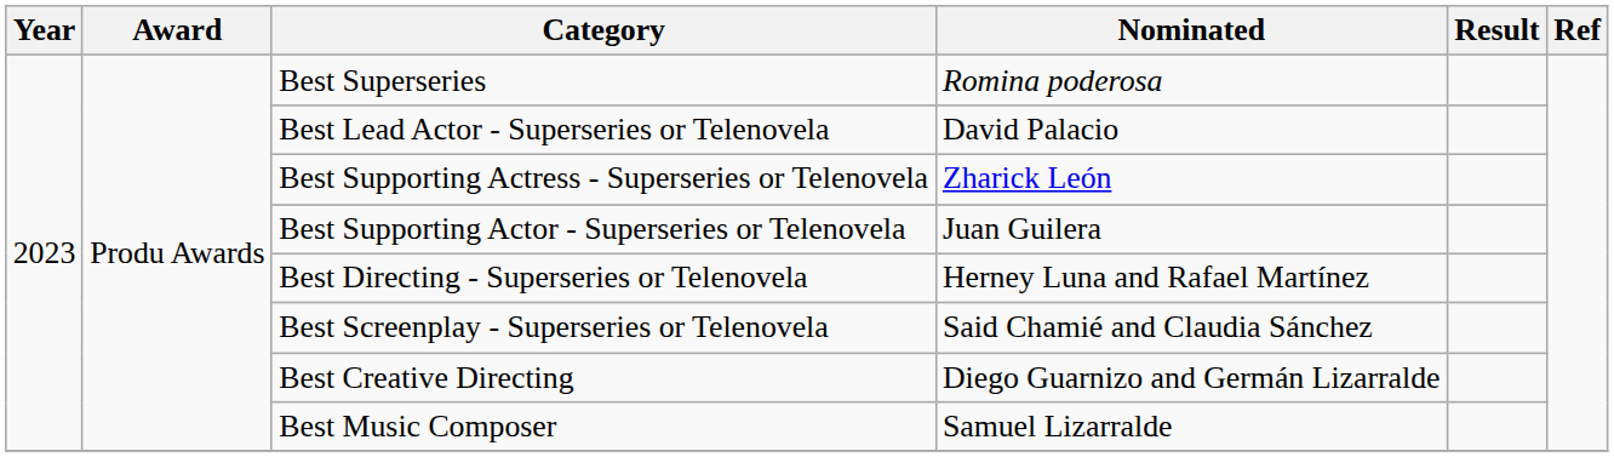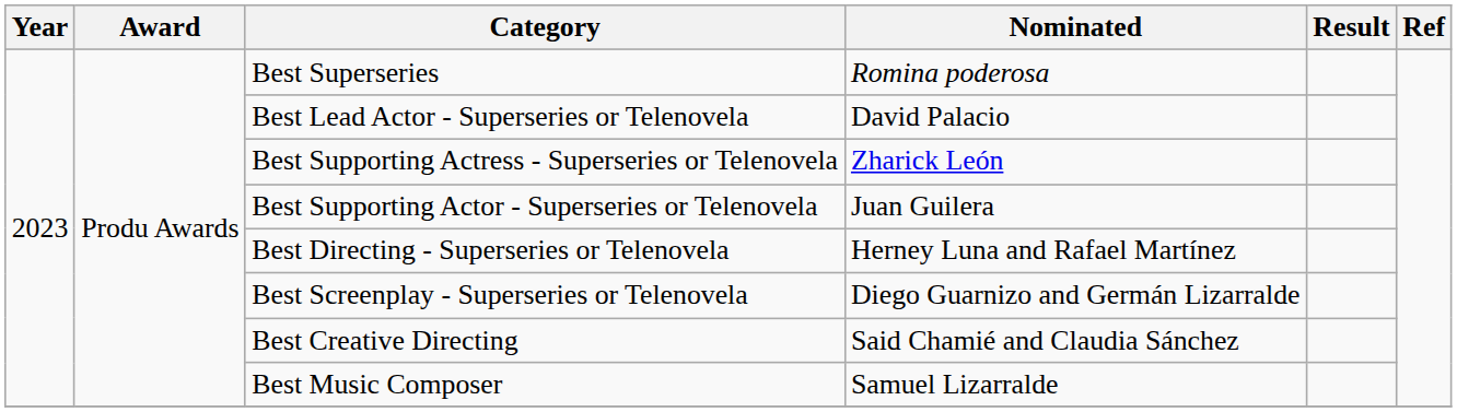Best Screenplay - Superseries or Telenovela | Nominated: Said Chamié and Claudia Sánchez -> Diego Guarnizo and Germán Lizarralde
Best Creative Directing | Nominated: Diego Guarnizo and Germán Lizarralde -> Said Chamié and Claudia Sánchez
